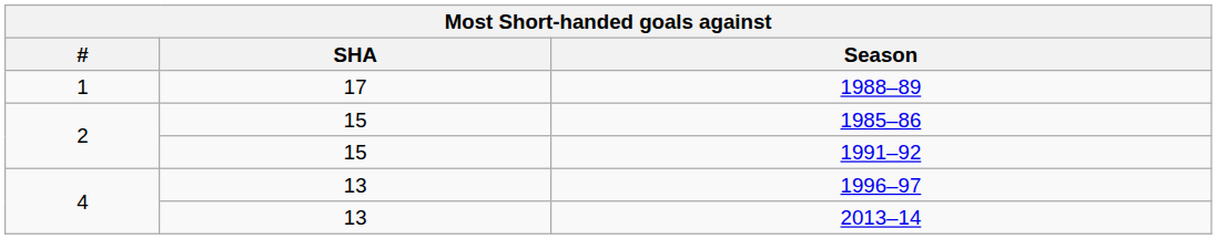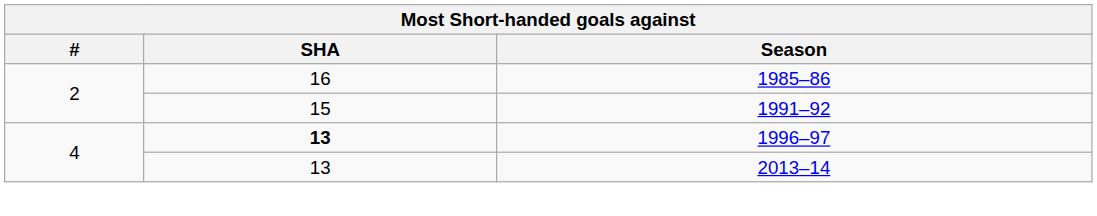- row: 1 | 17 | 1988–89
1985–86 | SHA: 15 -> 16
1996–97 | SHA: normal -> bold
